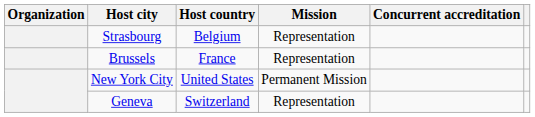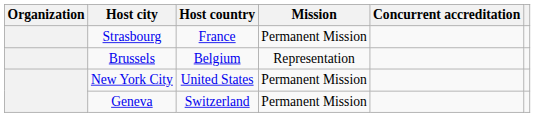Strasbourg | Host country: Belgium -> France
Strasbourg | Mission: Representation -> Permanent Mission
Brussels | Host country: France -> Belgium
Geneva | Mission: Representation -> Permanent Mission
